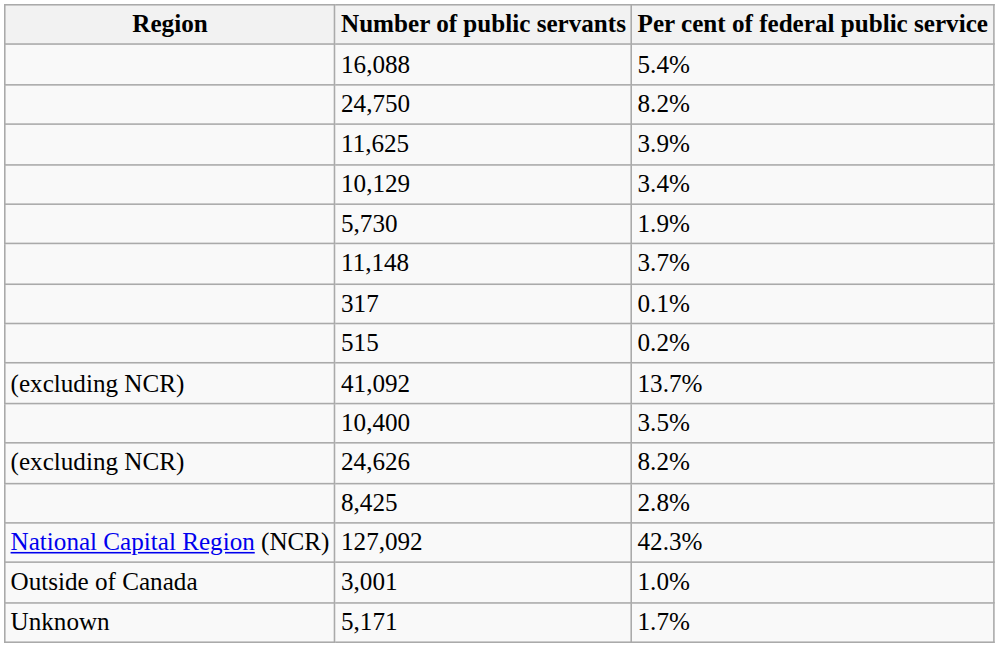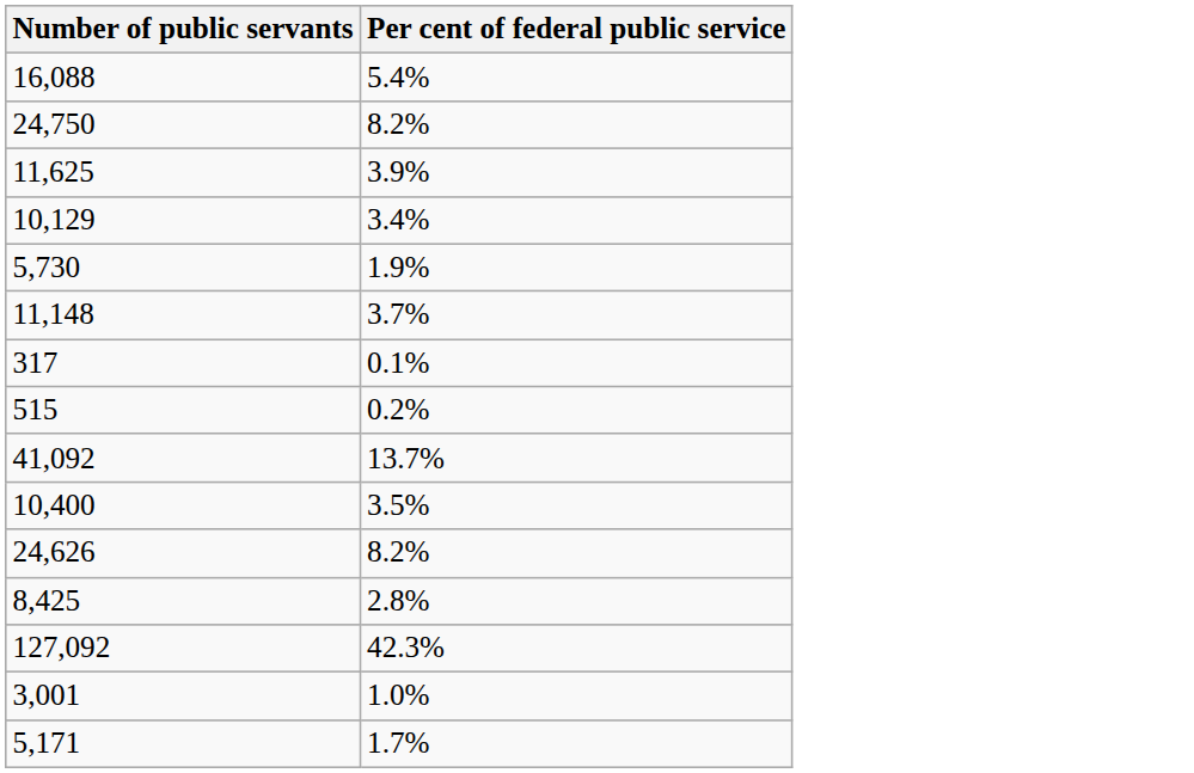- column: Region | (excluding NCR) | (excluding NCR) | National Capital Region (NCR) | Outside of Canada | Unknown
